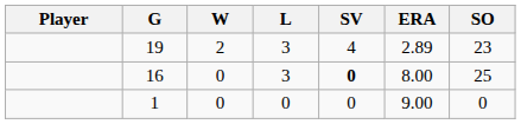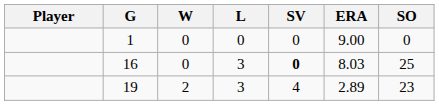rows swapped: 19 <-> 1
16 | ERA: 8.00 -> 8.03
